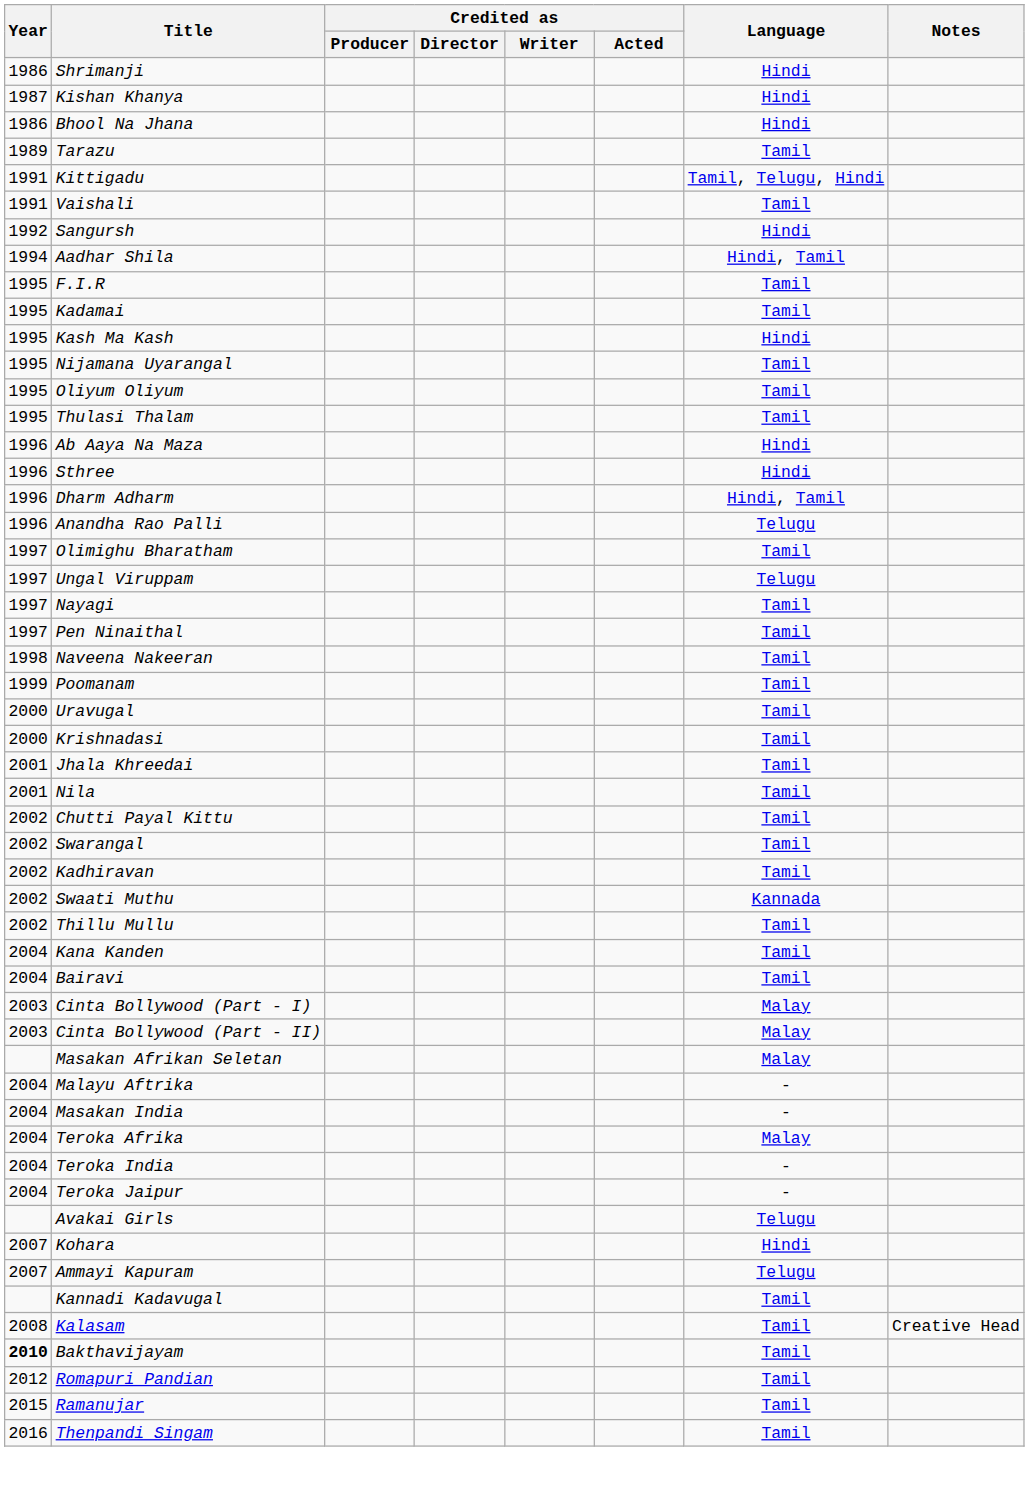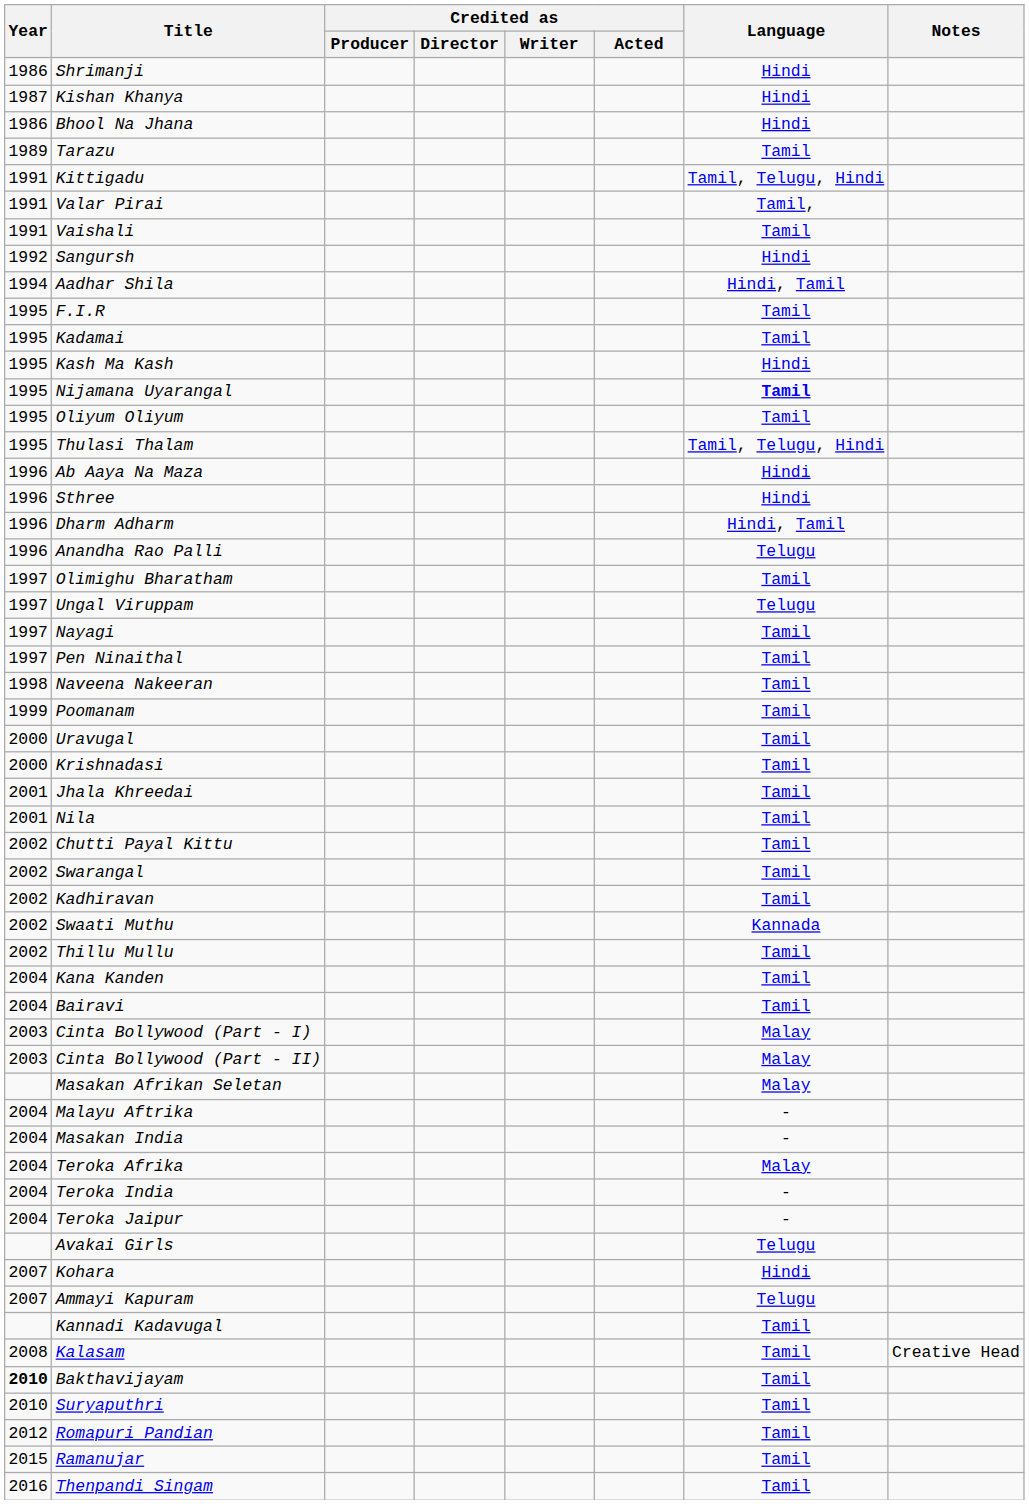+ row: 1991 | Valar Pirai | Tamil,
Nijamana Uyarangal | Language: normal -> bold
Thulasi Thalam | Language: Tamil -> Tamil, Telugu, Hindi
+ row: 2010 | Suryaputhri | Tamil
